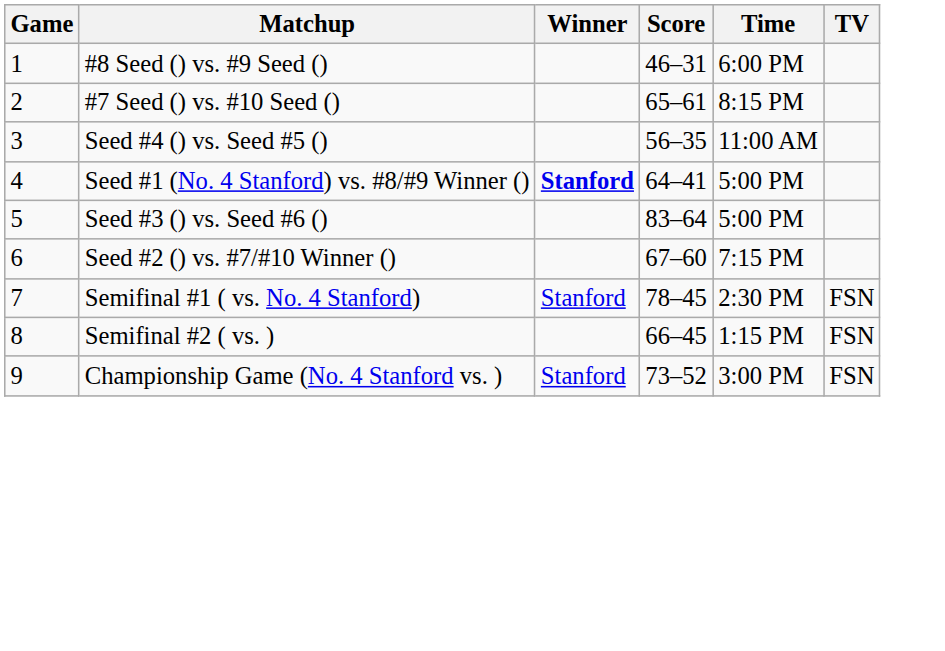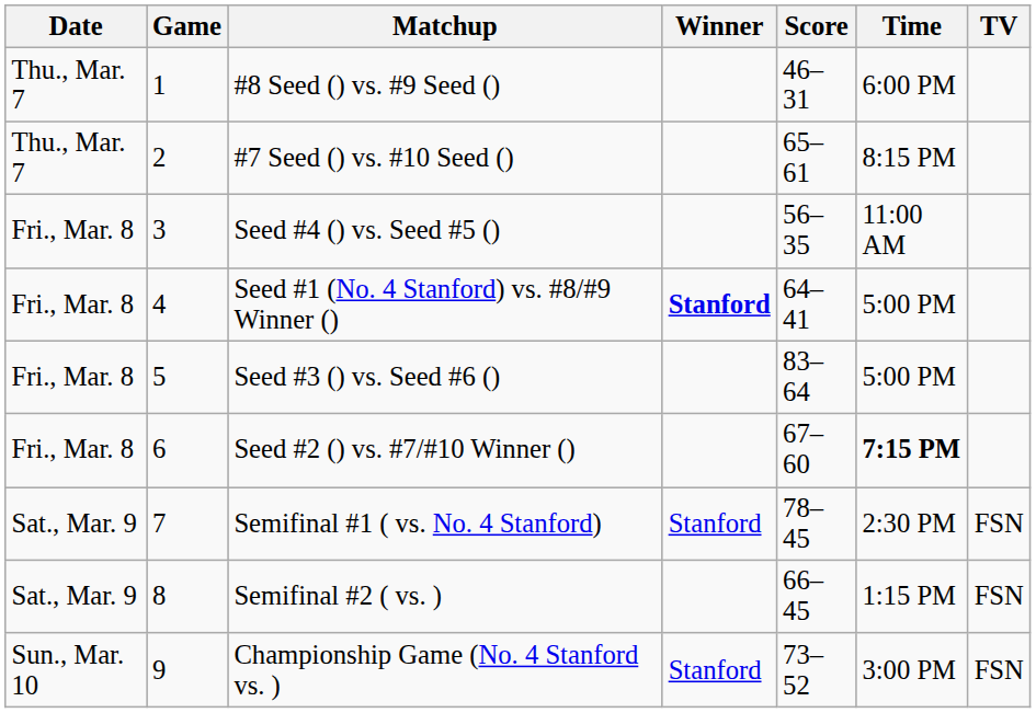+ column: Date | Thu., Mar. 7 | Thu., Mar. 7 | Fri., Mar. 8 | Fri., Mar. 8 | Fri., Mar. 8 | Fri., Mar. 8 | Sat., Mar. 9 | Sat., Mar. 9 | Sun., Mar. 10
Seed #2 () vs. #7/#10 Winner () | Time: normal -> bold
